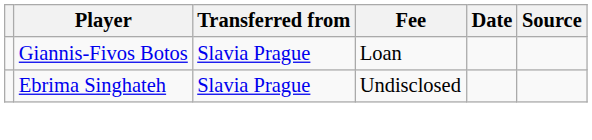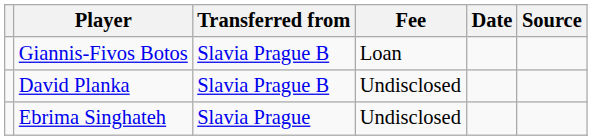Giannis-Fivos Botos | Transferred from: Slavia Prague -> Slavia Prague B
+ row: David Planka | Slavia Prague B | Undisclosed
